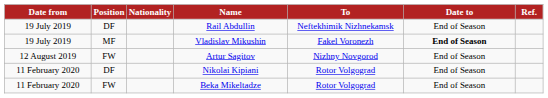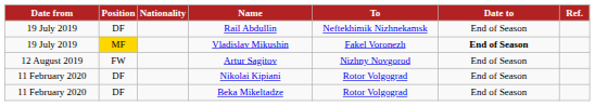Vladislav Mikushin | Position: no background -> gold background
Beka Mikeltadze | Position: FW -> DF
